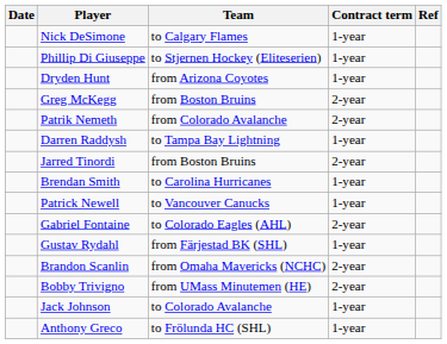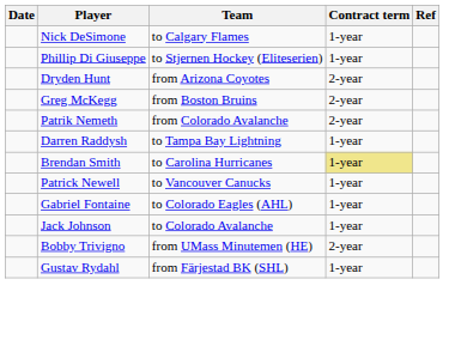Dryden Hunt | Contract term: 1-year -> 2-year
- row: Jarred Tinordi | from Boston Bruins | 2-year
Brendan Smith | Contract term: no background -> khaki background
Gabriel Fontaine | Contract term: 2-year -> 1-year
rows swapped: Jack Johnson <-> Gustav Rydahl
- row: Brandon Scanlin | from Omaha Mavericks (NCHC) | 2-year
- row: Anthony Greco | to Frölunda HC (SHL) | 1-year
